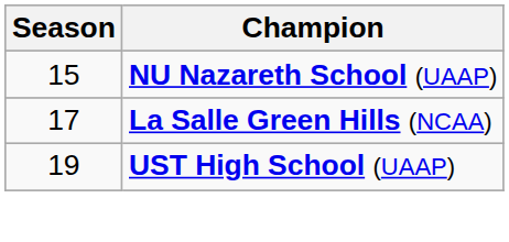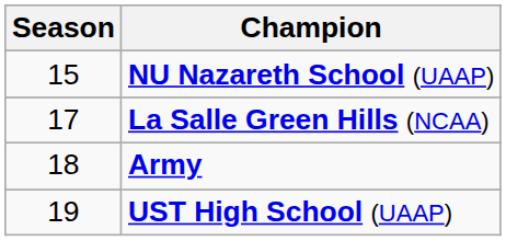+ row: 18 | Army
